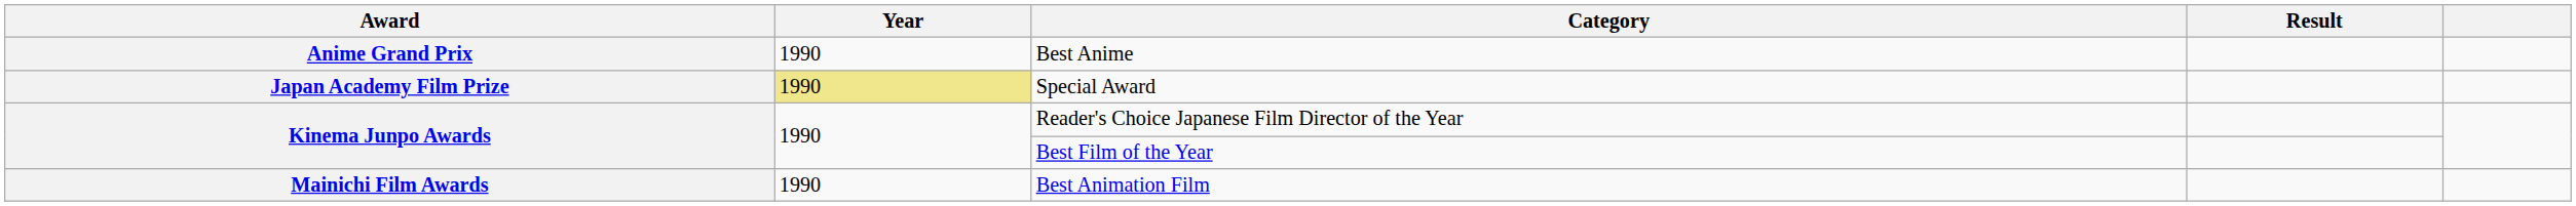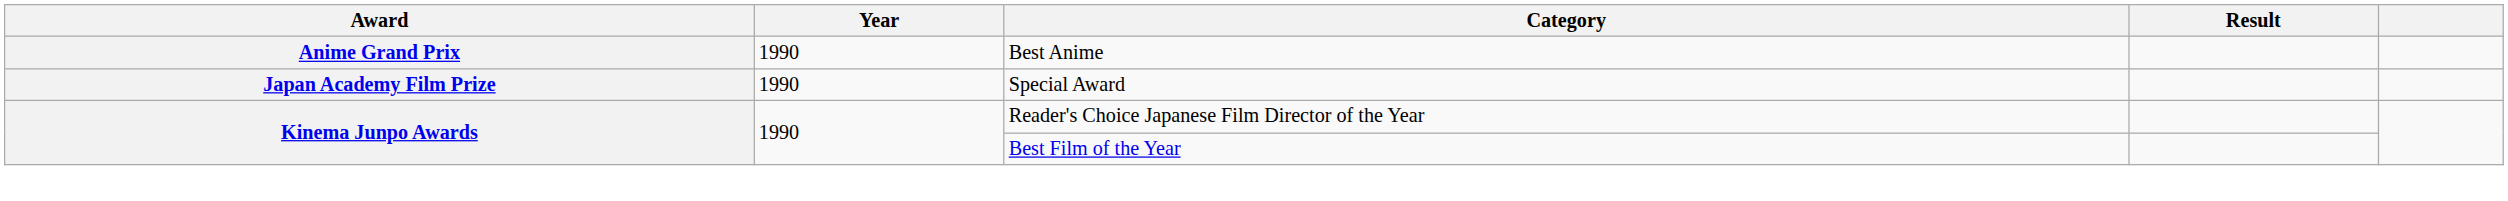Special Award | Year: khaki background -> no background
- row: Mainichi Film Awards | 1990 | Best Animation Film
